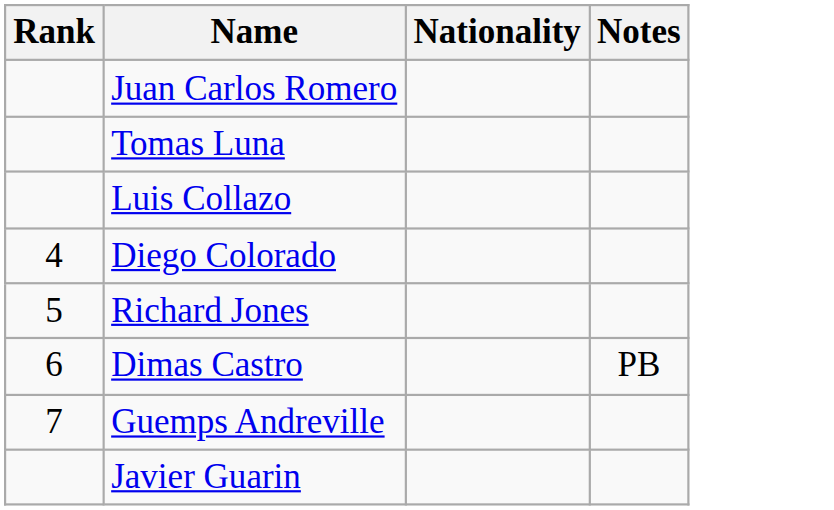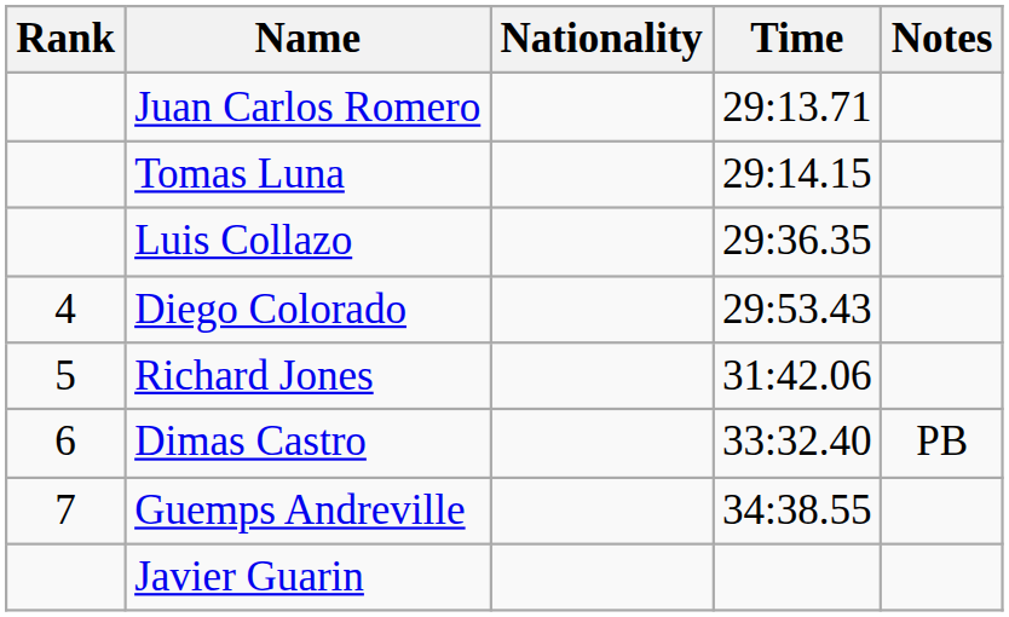+ column: Time | 29:13.71 | 29:14.15 | 29:36.35 | 29:53.43 | 31:42.06 | 33:32.40 | 34:38.55
